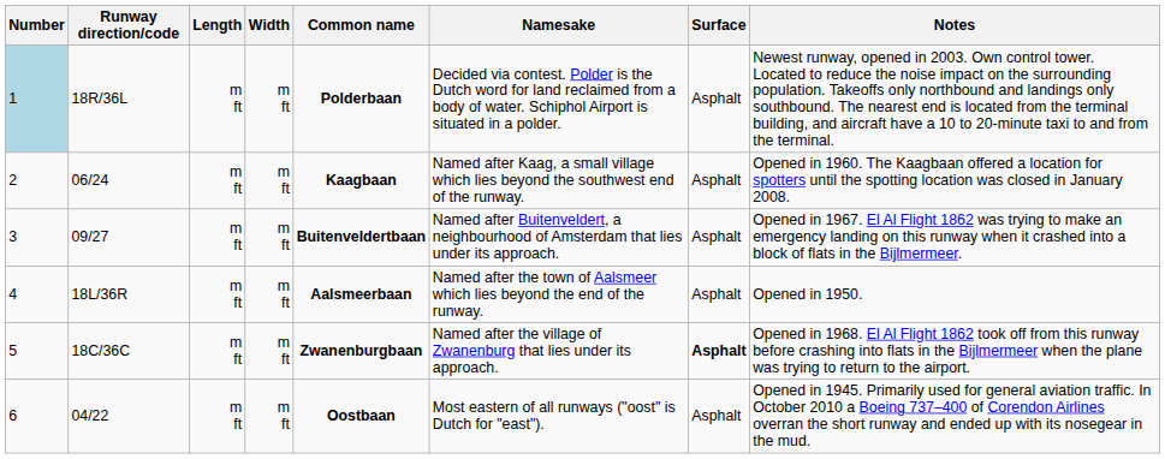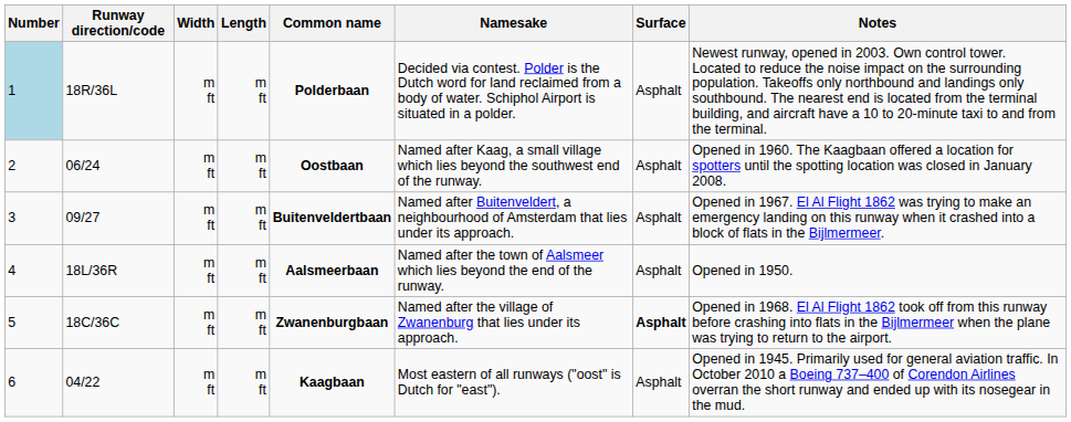columns swapped: Length <-> Width
06/24 | Common name: Kaagbaan -> Oostbaan
04/22 | Common name: Oostbaan -> Kaagbaan
